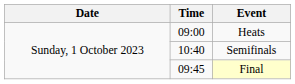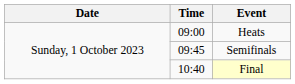Semifinals | Time: 10:40 -> 09:45
Final | Time: 09:45 -> 10:40
